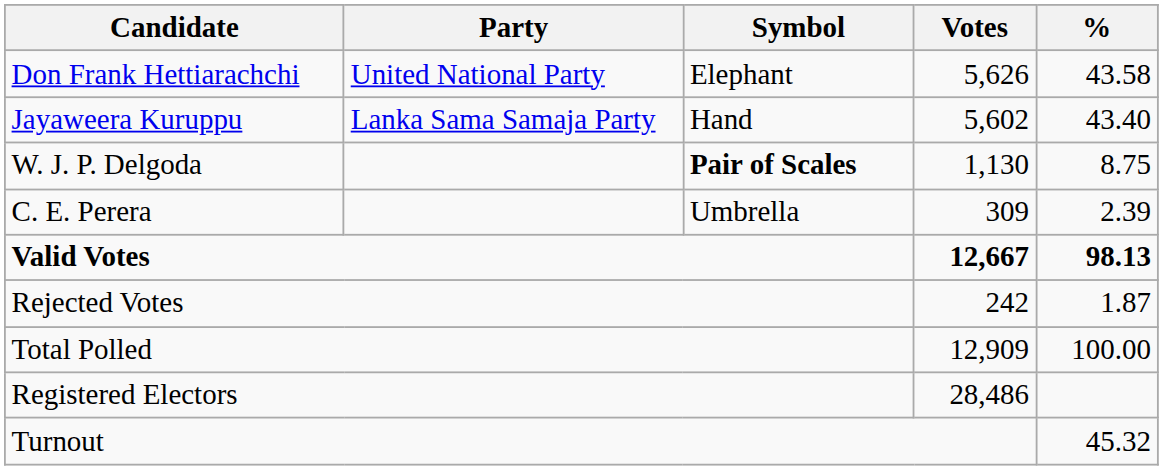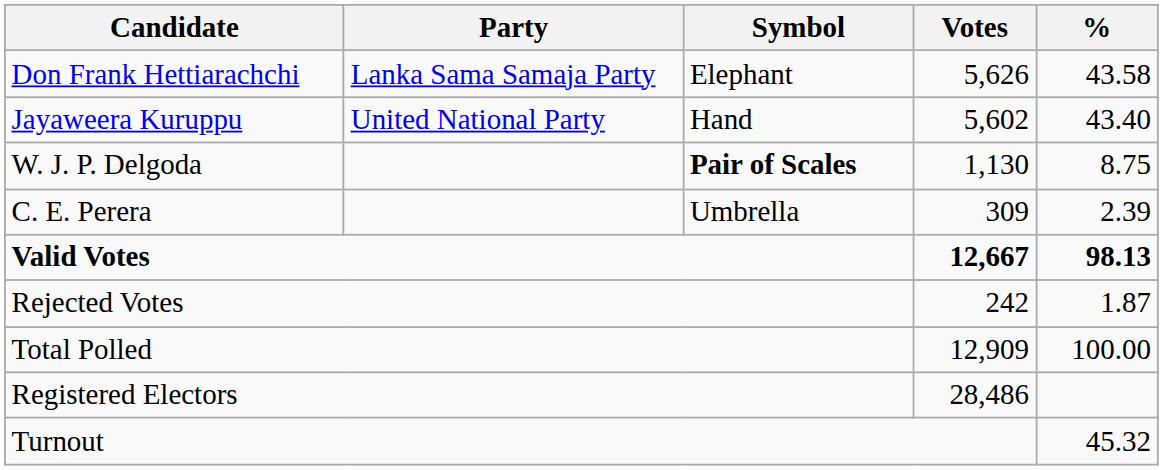Don Frank Hettiarachchi | Party: United National Party -> Lanka Sama Samaja Party
Jayaweera Kuruppu | Party: Lanka Sama Samaja Party -> United National Party
